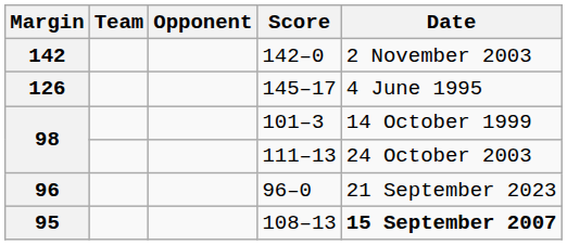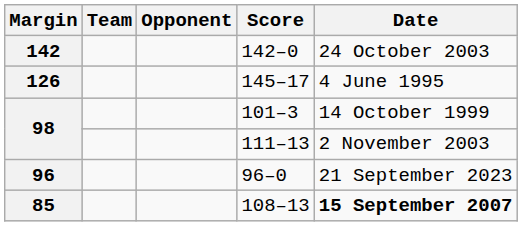142–0 | Date: 2 November 2003 -> 24 October 2003
111–13 | Date: 24 October 2003 -> 2 November 2003
108–13 | Margin: 95 -> 85
